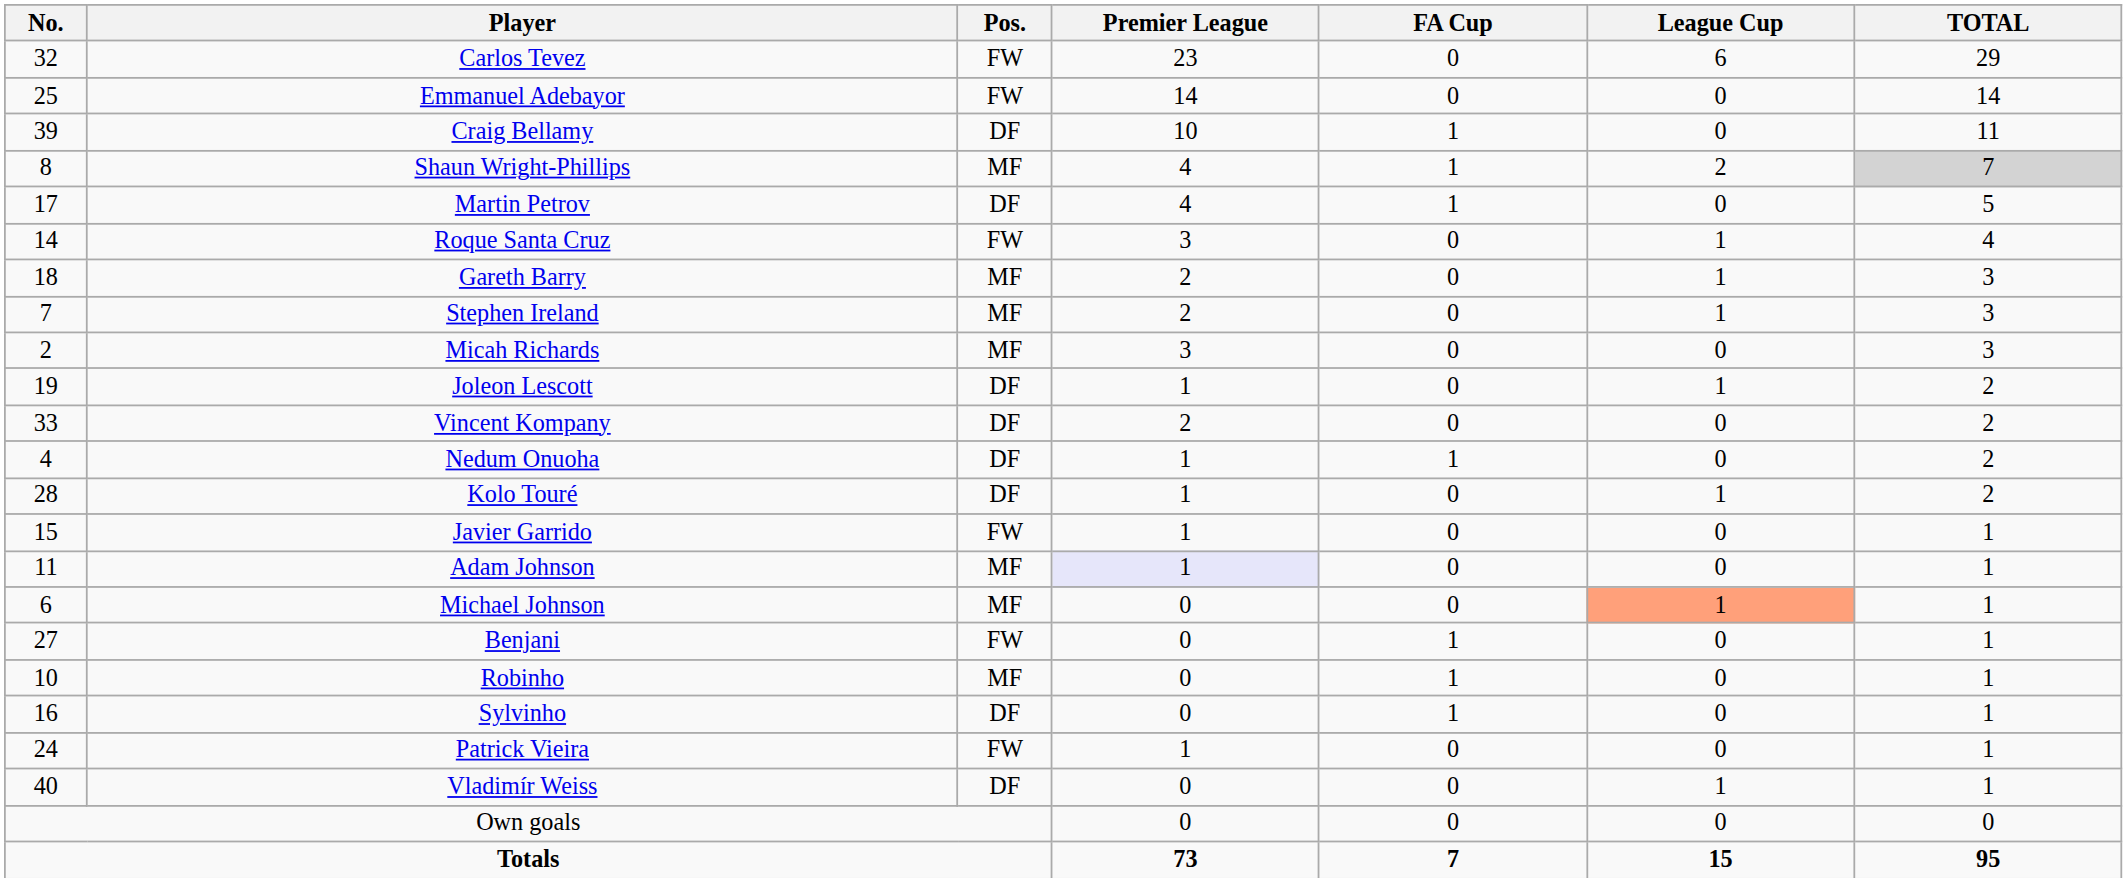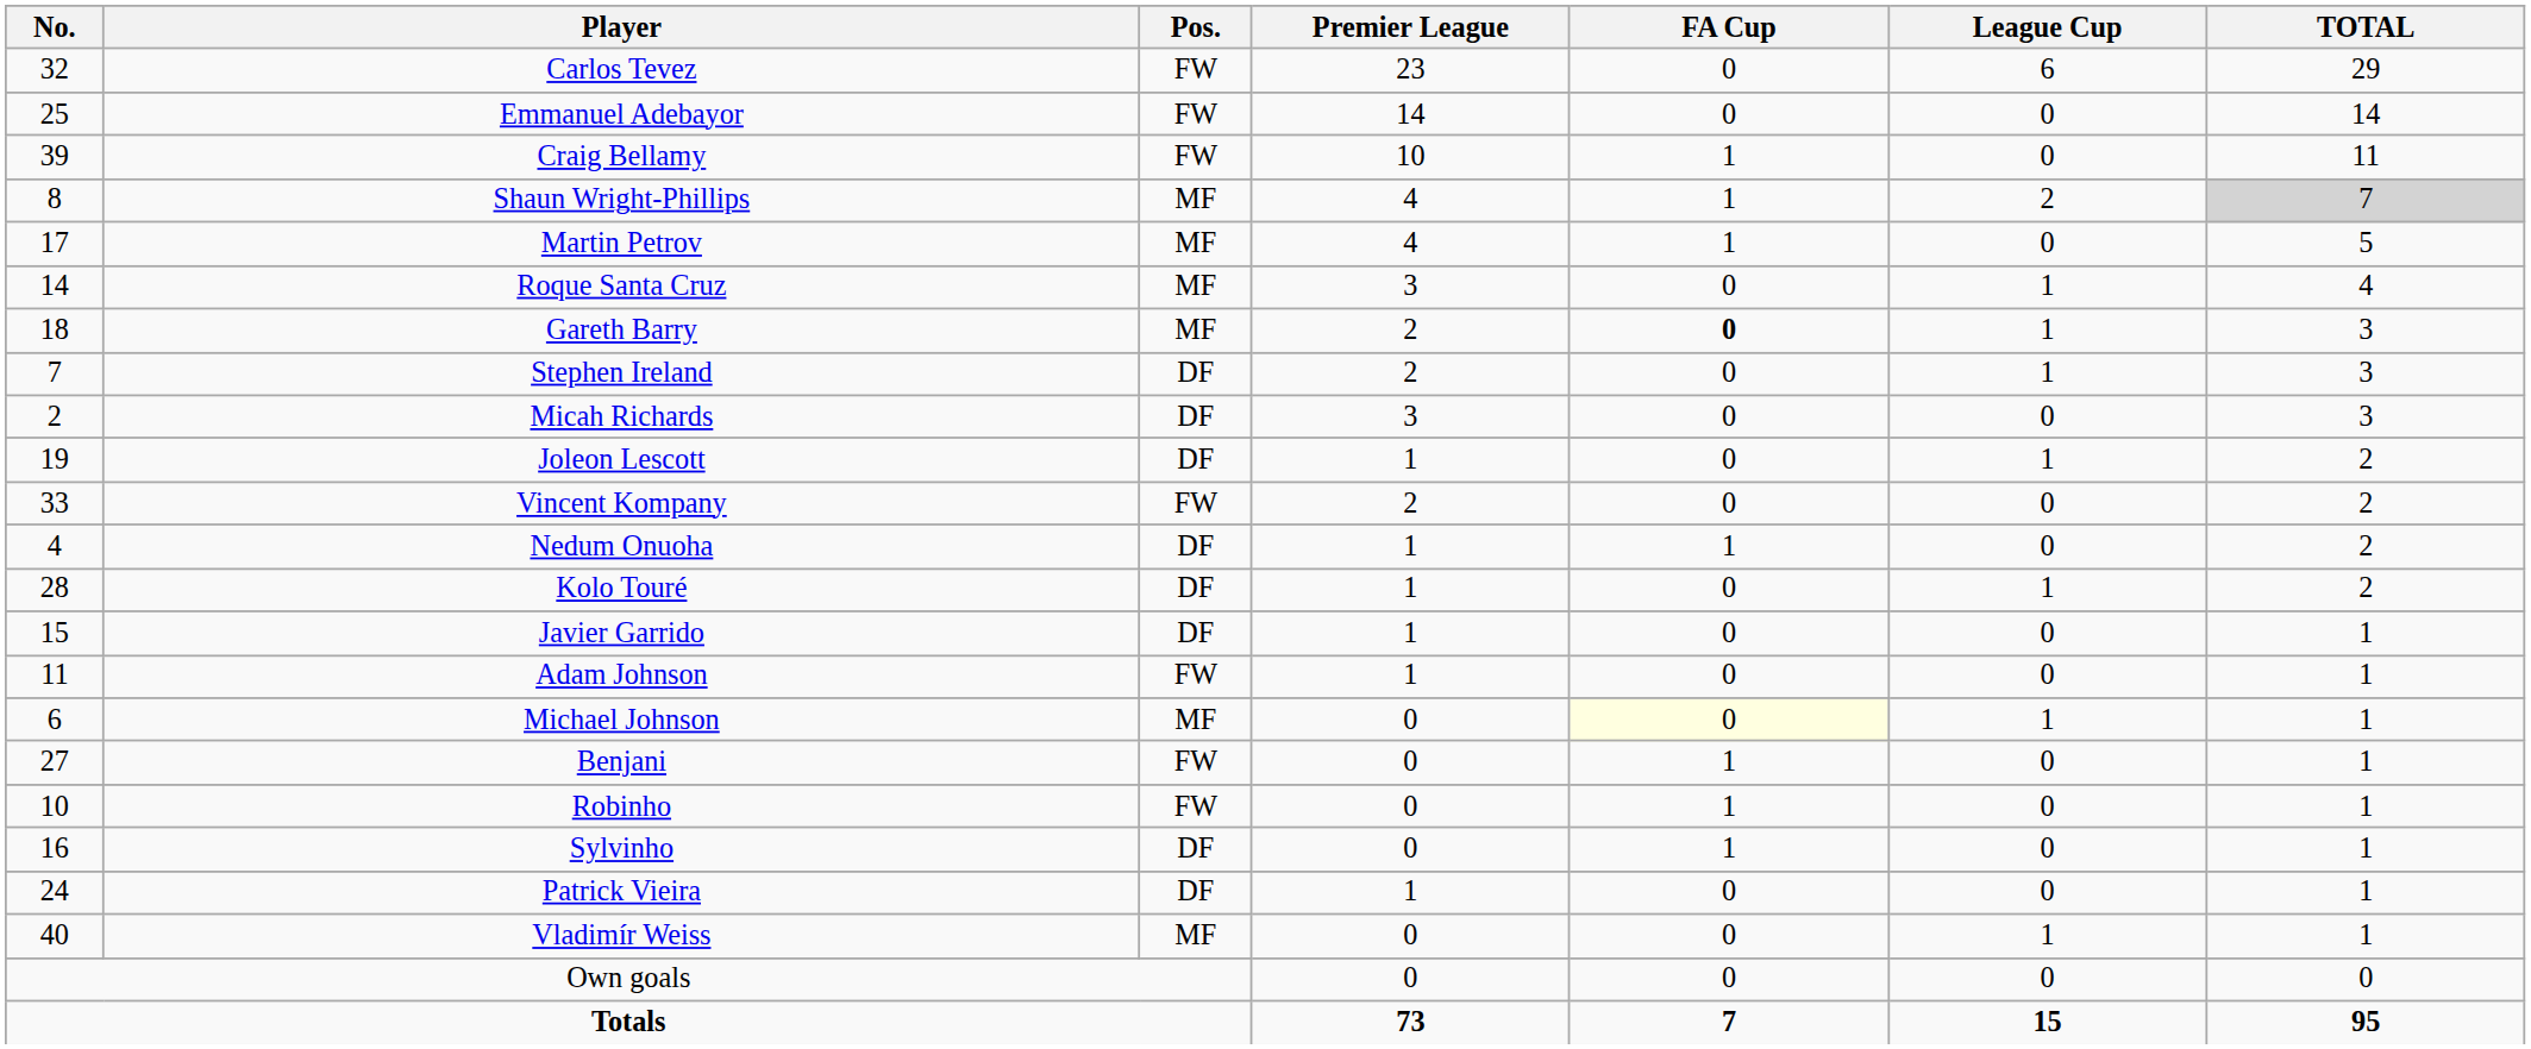Craig Bellamy | Pos.: DF -> FW
Martin Petrov | Pos.: DF -> MF
Roque Santa Cruz | Pos.: FW -> MF
Gareth Barry | FA Cup: normal -> bold
Stephen Ireland | Pos.: MF -> DF
Micah Richards | Pos.: MF -> DF
Vincent Kompany | Pos.: DF -> FW
Javier Garrido | Pos.: FW -> DF
Adam Johnson | Pos.: MF -> FW
Adam Johnson | Premier League: lavender background -> no background
Michael Johnson | FA Cup: no background -> lightyellow background
Michael Johnson | League Cup: lightsalmon background -> no background
Robinho | Pos.: MF -> FW
Patrick Vieira | Pos.: FW -> DF
Vladimír Weiss | Pos.: DF -> MF
